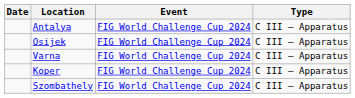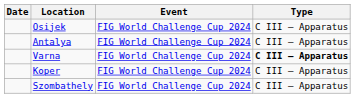rows swapped: Antalya <-> Osijek
Varna | Type: normal -> bold
